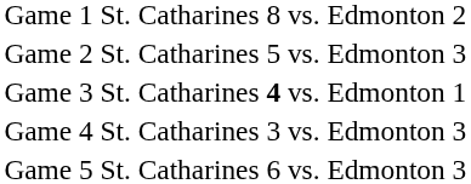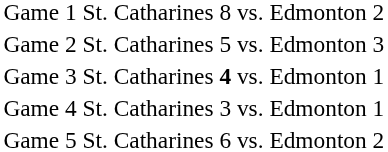Game 4 | column 6: 3 -> 1
Game 5 | column 6: 3 -> 2
